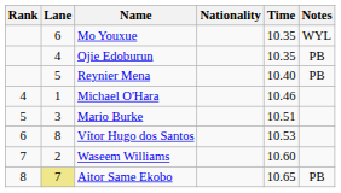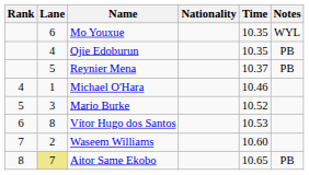Reynier Mena | Time: 10.40 -> 10.37
Mario Burke | Time: 10.51 -> 10.52
